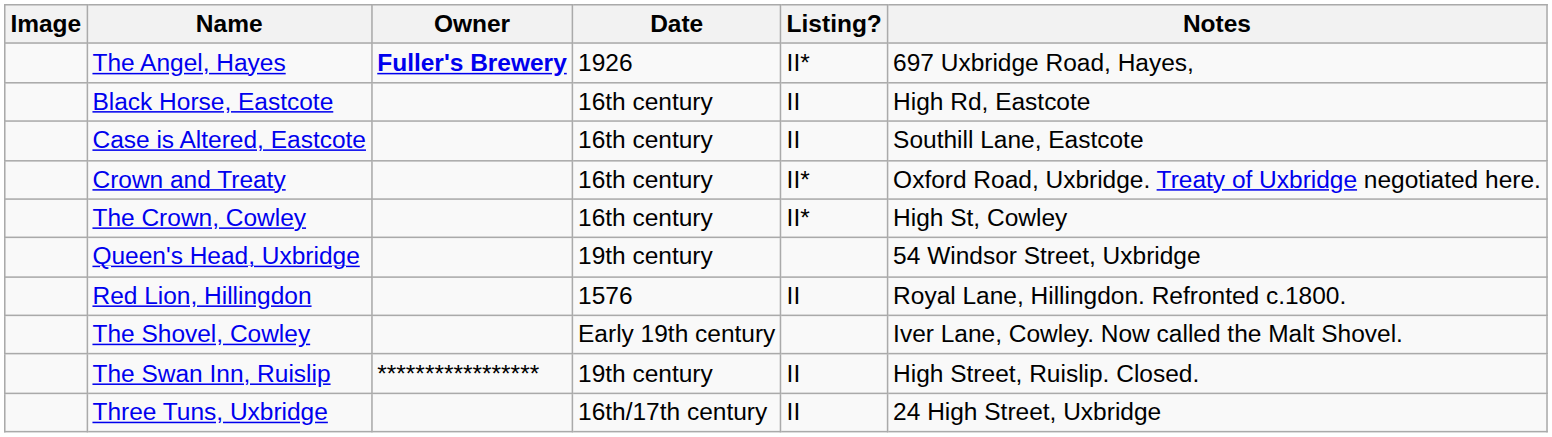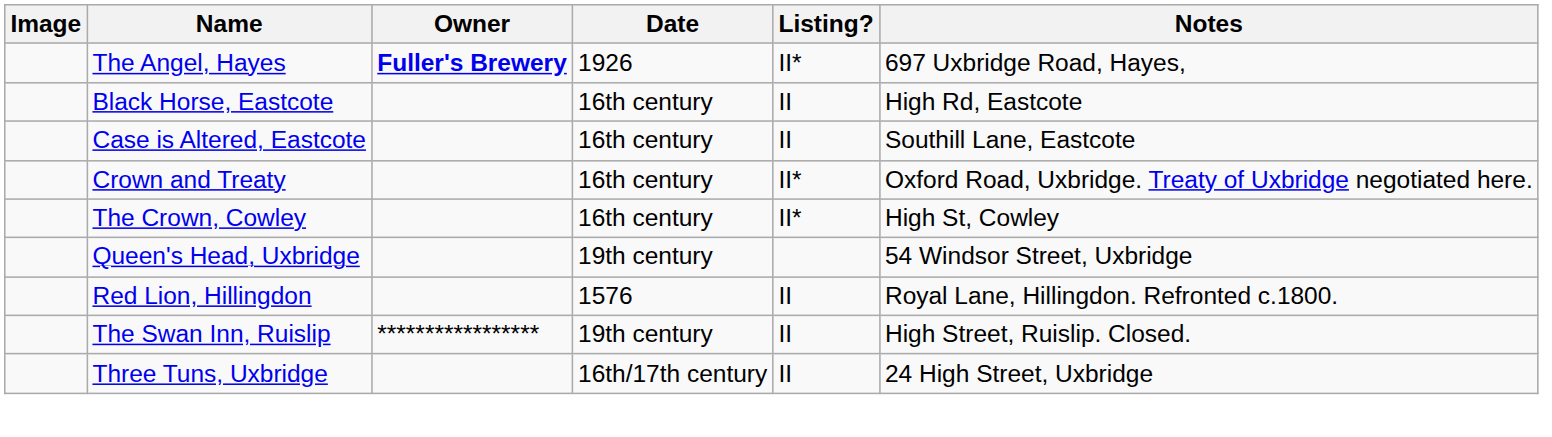- row: The Shovel, Cowley | Early 19th century | Iver Lane, Cowley. Now called the Malt Shovel.
